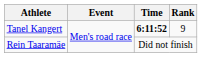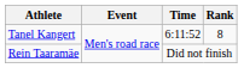Tanel Kangert | Time: bold -> normal
Tanel Kangert | Rank: 9 -> 8
